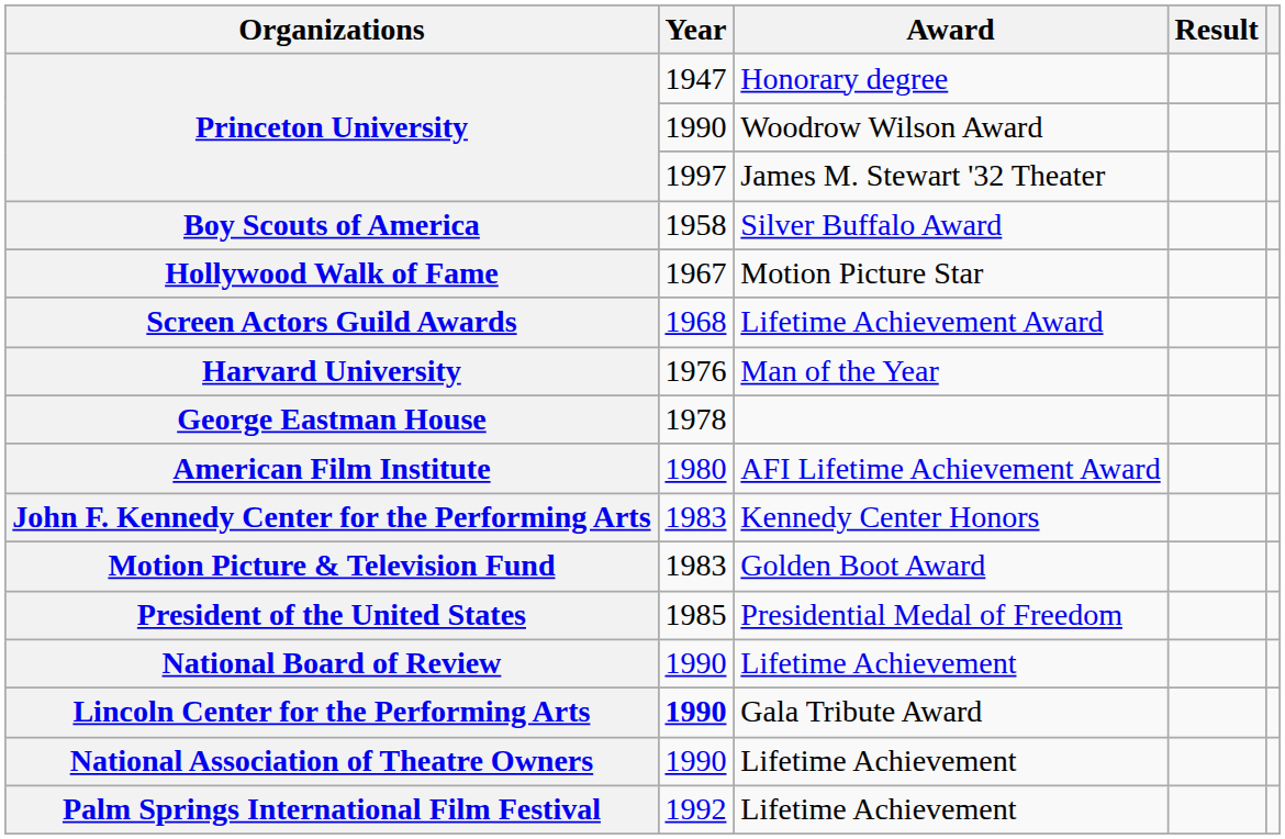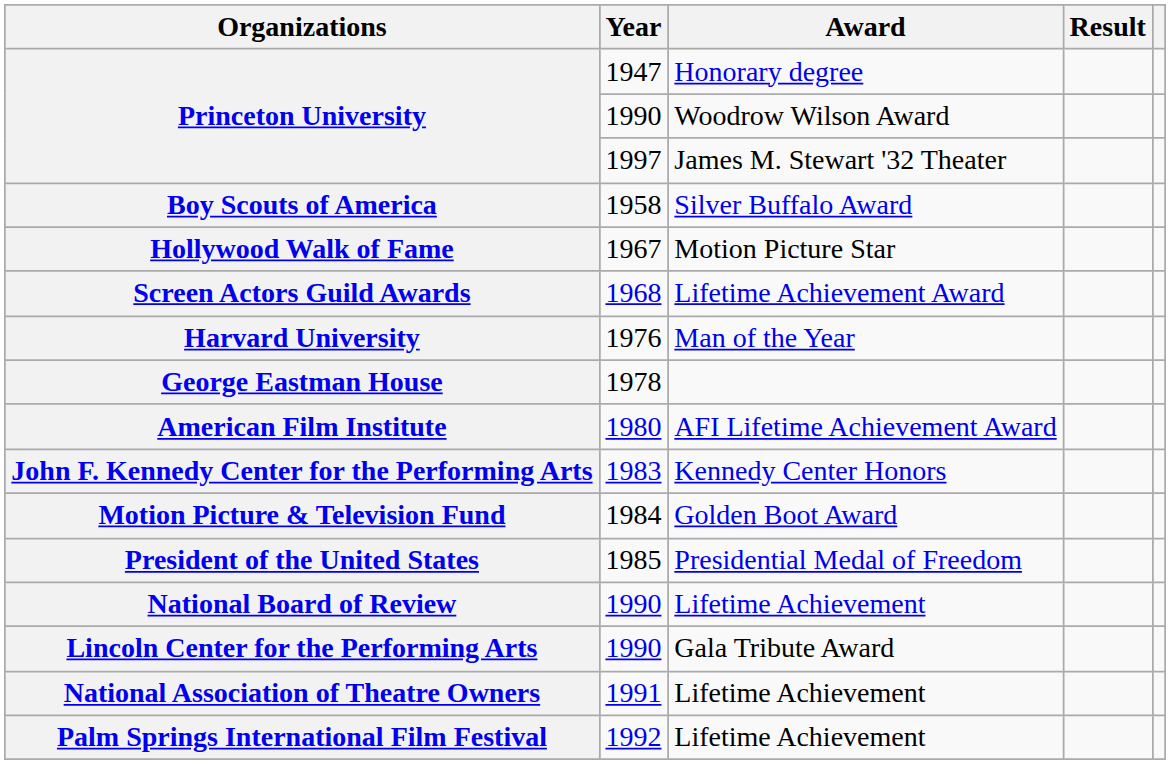Motion Picture & Television Fund | Year: 1983 -> 1984
Lincoln Center for the Performing Arts | Year: bold -> normal
National Association of Theatre Owners | Year: 1990 -> 1991
